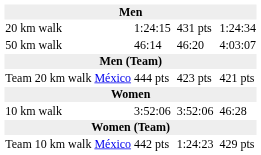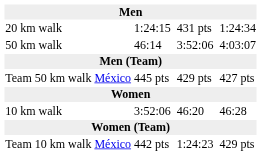50 km walk | column 5: 46:20 -> 3:52:06
- row: Team 20 km walk | México | 444 pts | 423 pts | 421 pts
+ row: Team 50 km walk | México | 445 pts | 429 pts | 427 pts
10 km walk | column 5: 3:52:06 -> 46:20
